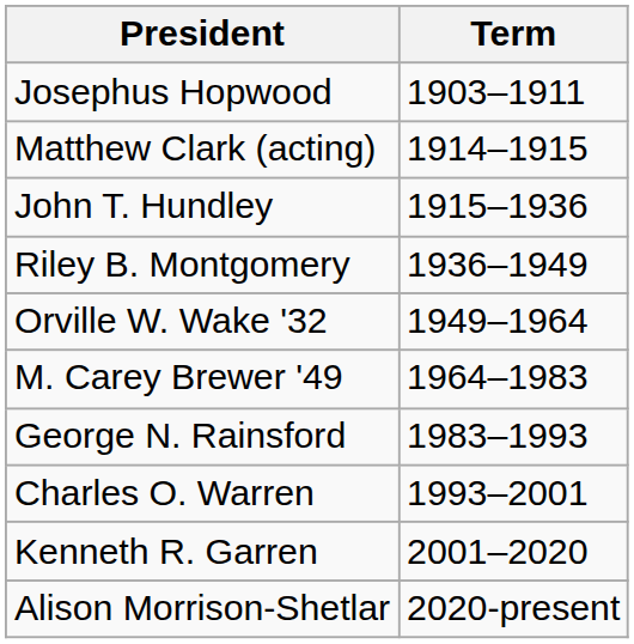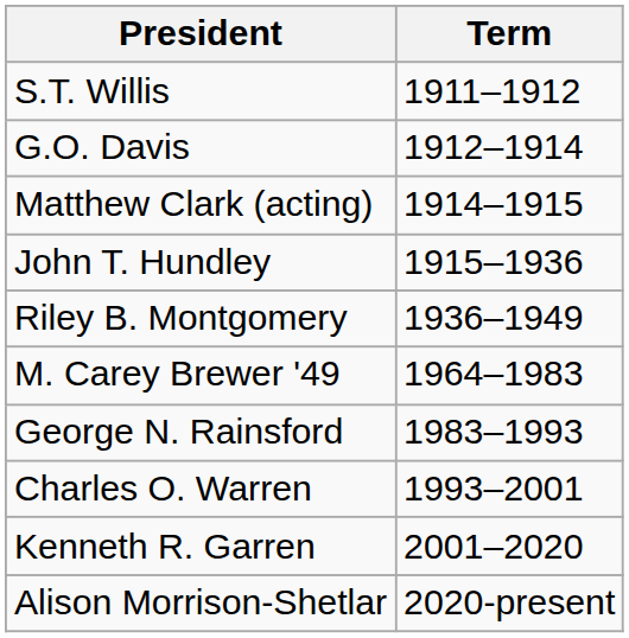- row: Josephus Hopwood | 1903–1911
+ row: S.T. Willis | 1911–1912
+ row: G.O. Davis | 1912–1914
- row: Orville W. Wake '32 | 1949–1964
